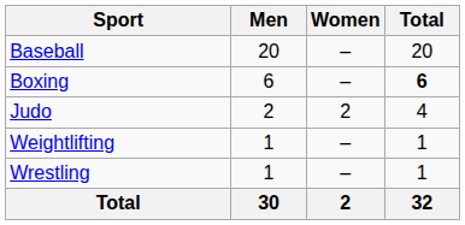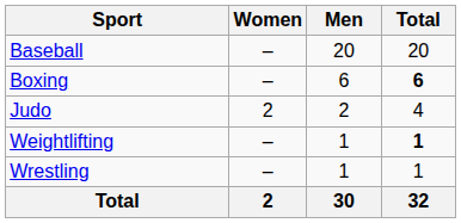columns swapped: Men <-> Women
Weightlifting | Total: normal -> bold
